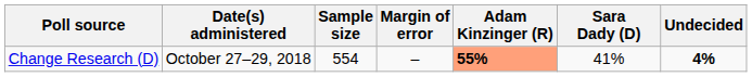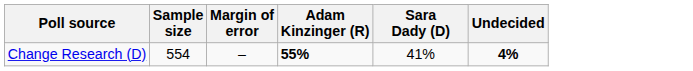- column: Date(s) administered | October 27–29, 2018
Change Research (D) | Adam Kinzinger (R): lightsalmon background -> no background
